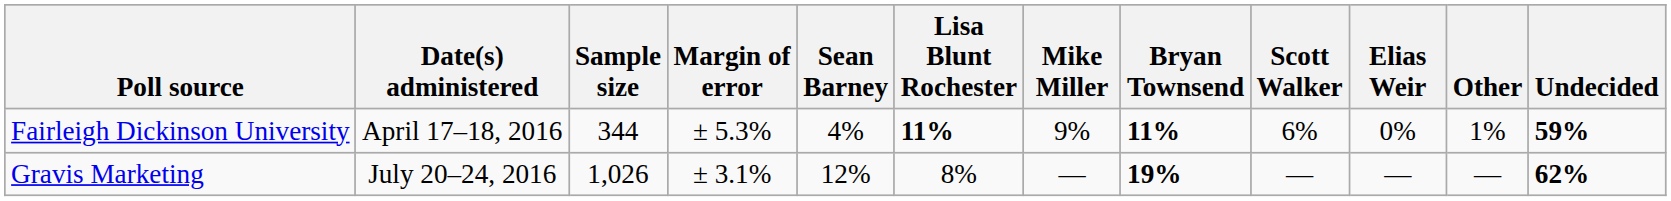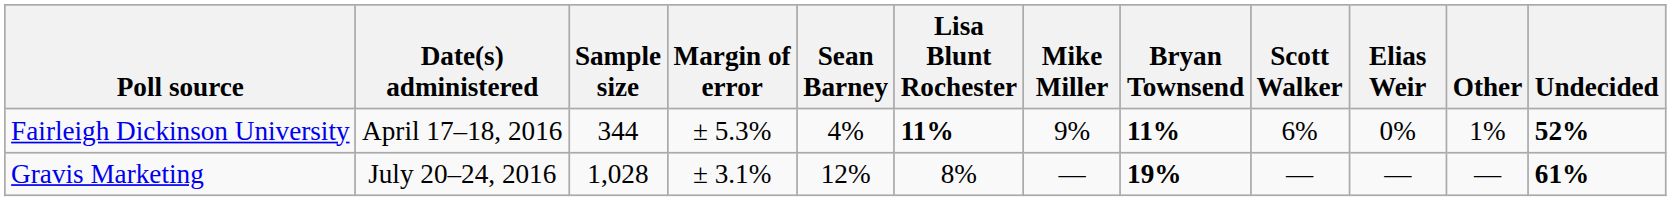Fairleigh Dickinson University | Undecided: 59% -> 52%
Gravis Marketing | Sample size: 1,026 -> 1,028
Gravis Marketing | Undecided: 62% -> 61%
